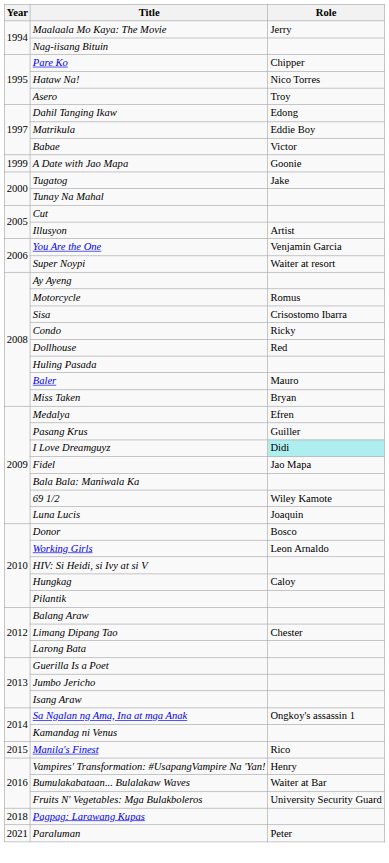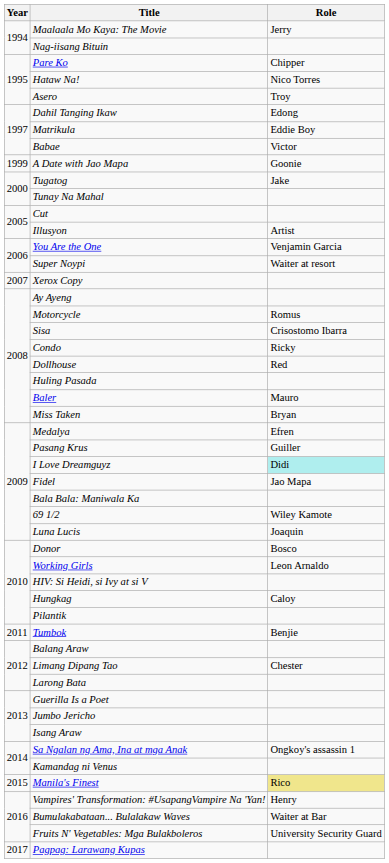+ row: 2007 | Xerox Copy
+ row: 2011 | Tumbok | Benjie
Manila's Finest | Role: no background -> khaki background
Pagpag: Larawang Kupas | Year: 2018 -> 2017
- row: 2021 | Paraluman | Peter
